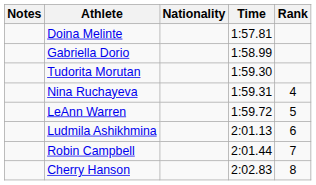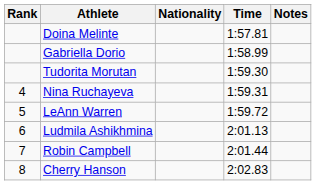columns swapped: Rank <-> Notes
